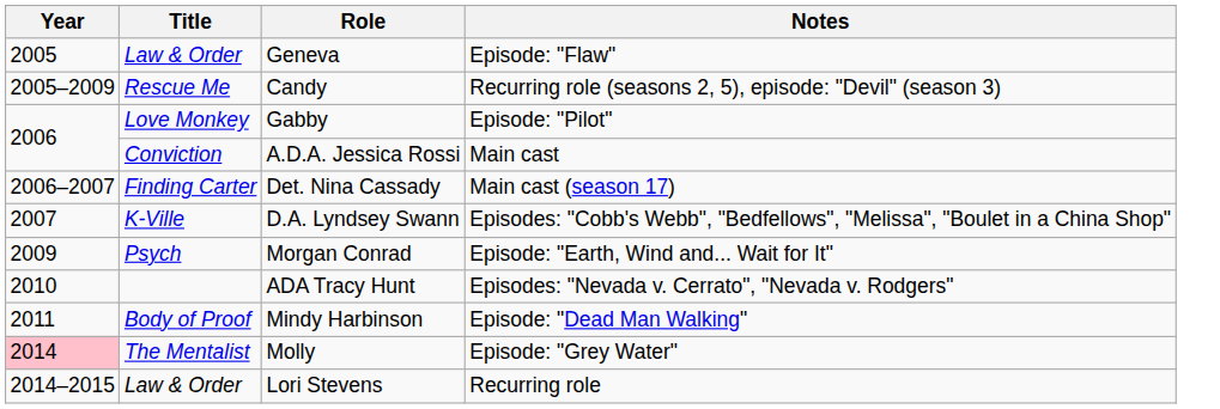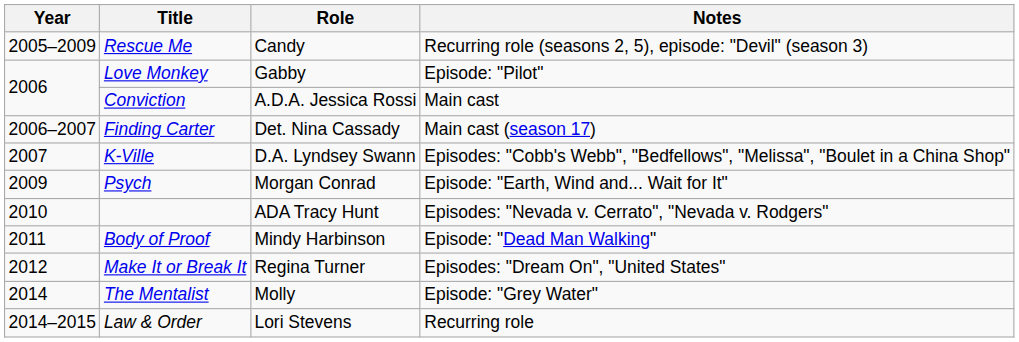- row: 2005 | Law & Order | Geneva | Episode: "Flaw"
+ row: 2012 | Make It or Break It | Regina Turner | Episodes: "Dream On", "United States"
Molly | Year: pink background -> no background
